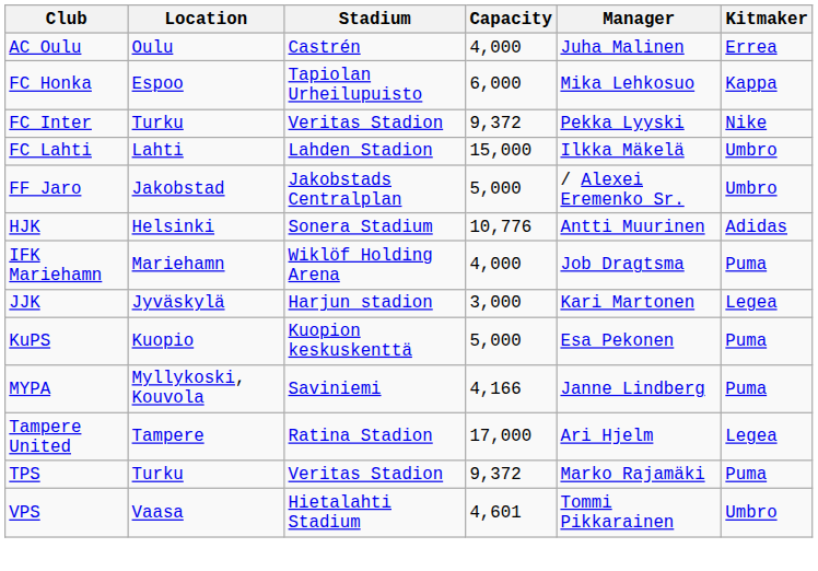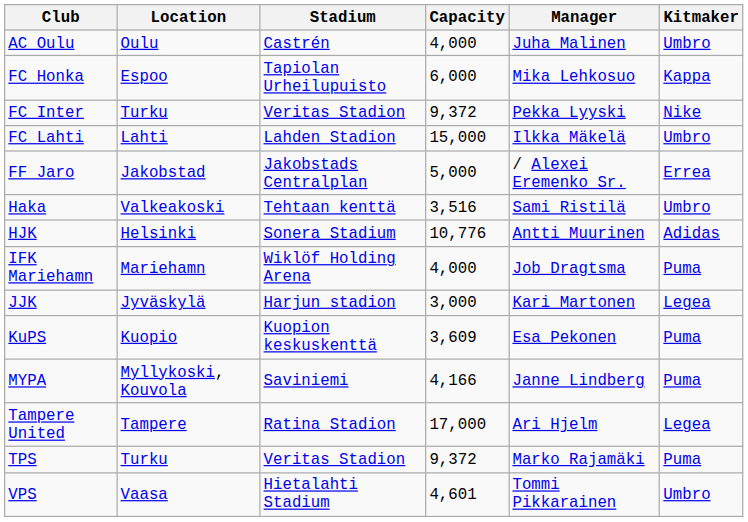AC Oulu | Kitmaker: Errea -> Umbro
FF Jaro | Kitmaker: Umbro -> Errea
+ row: Haka | Valkeakoski | Tehtaan kenttä | 3,516 | Sami Ristilä | Umbro
KuPS | Capacity: 5,000 -> 3,609
